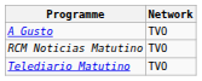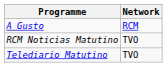A Gusto | Network: TVO -> RCM
